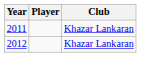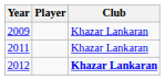+ row: 2009 | Khazar Lankaran
2012 | Club: normal -> bold
